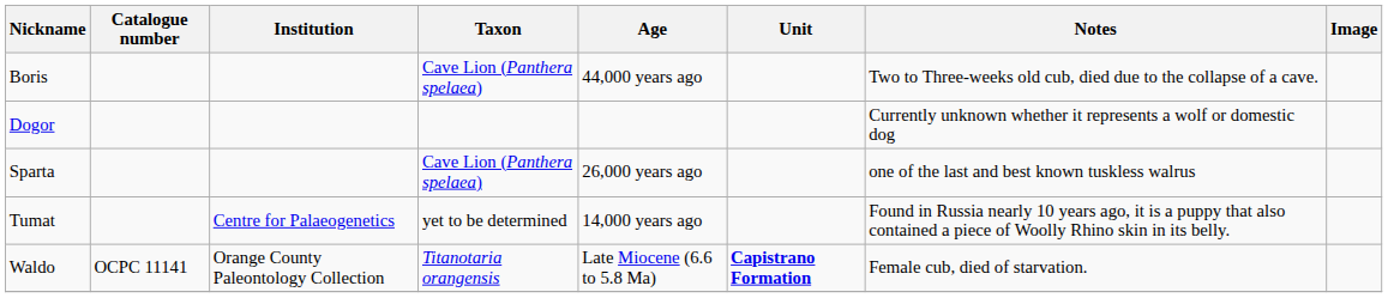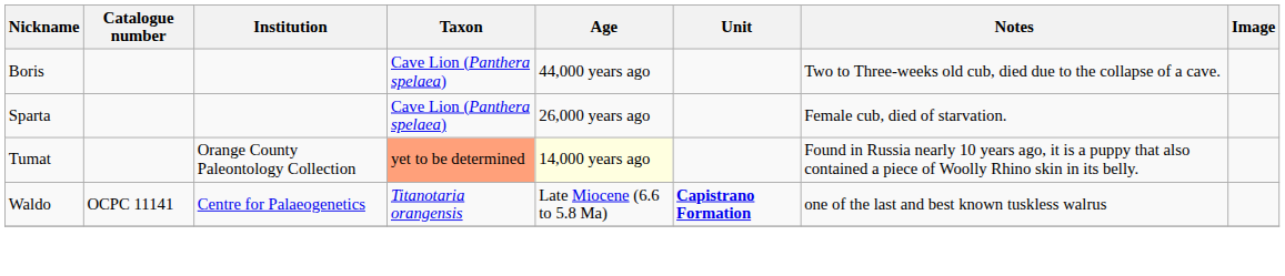- row: Dogor | Currently unknown whether it represents a wolf or domestic dog
Sparta | Notes: one of the last and best known tuskless walrus -> Female cub, died of starvation.
Tumat | Institution: Centre for Palaeogenetics -> Orange County Paleontology Collection
Tumat | Taxon: no background -> lightsalmon background
Tumat | Age: no background -> lightyellow background
Waldo | Institution: Orange County Paleontology Collection -> Centre for Palaeogenetics
Waldo | Notes: Female cub, died of starvation. -> one of the last and best known tuskless walrus
